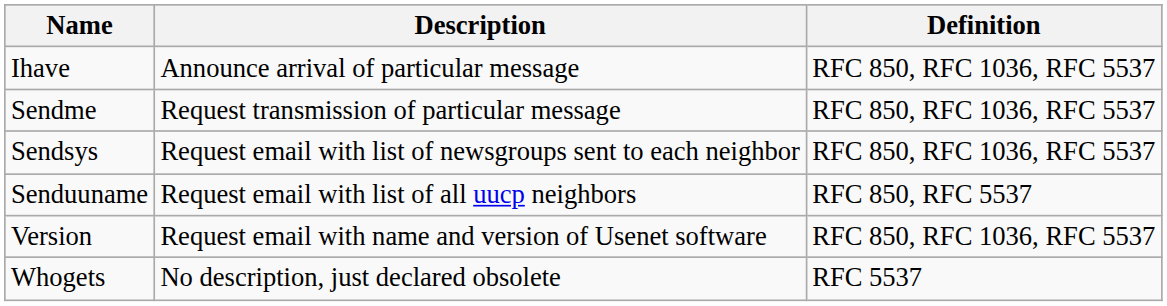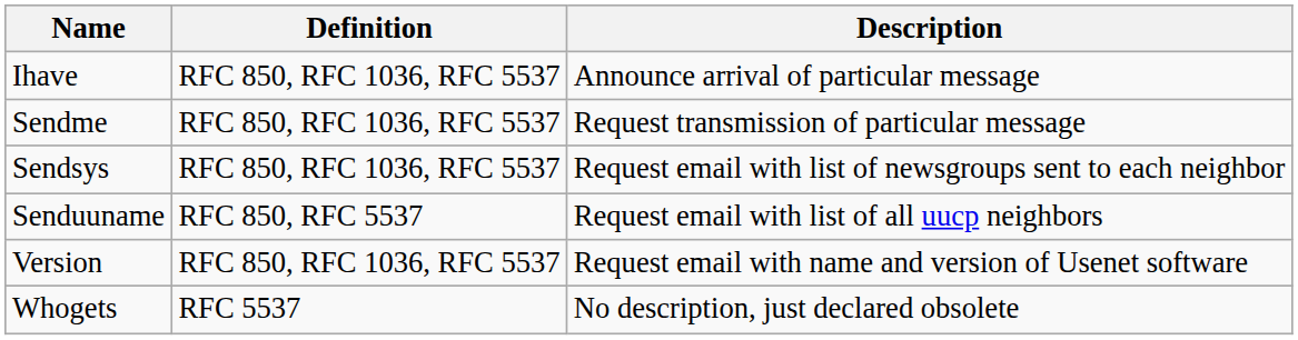columns swapped: Definition <-> Description
